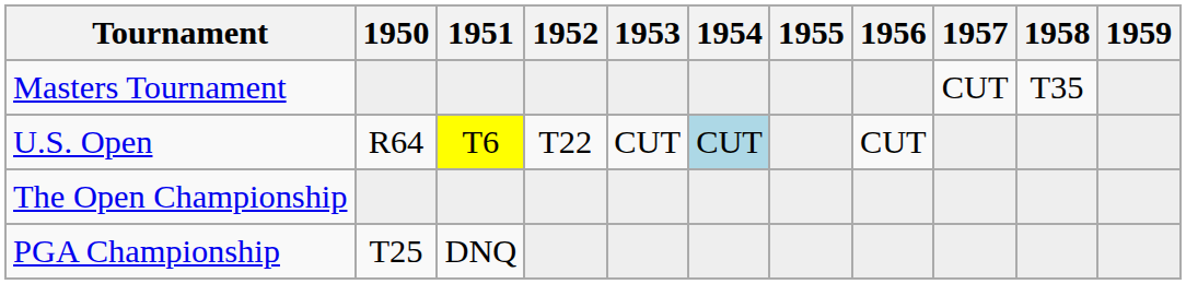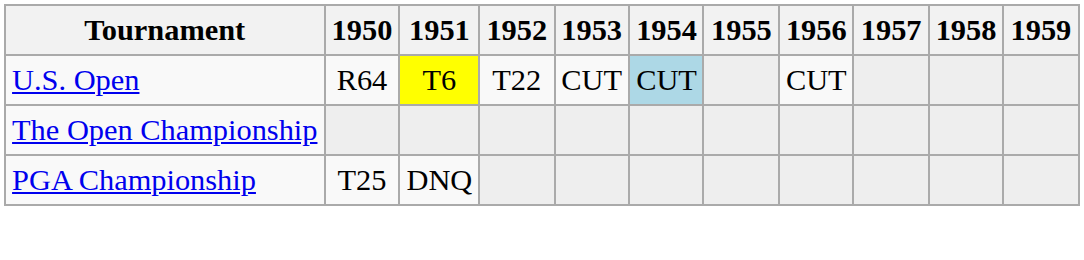- row: Masters Tournament | CUT | T35
